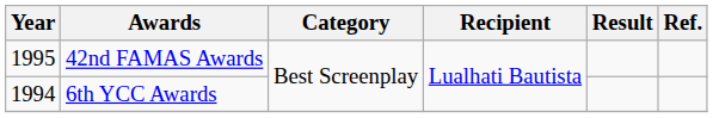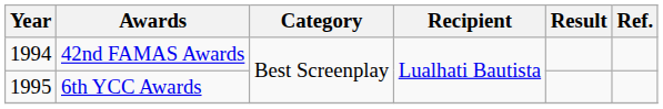42nd FAMAS Awards | Year: 1995 -> 1994
6th YCC Awards | Year: 1994 -> 1995
